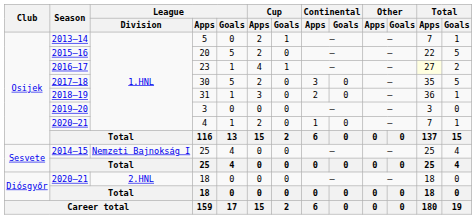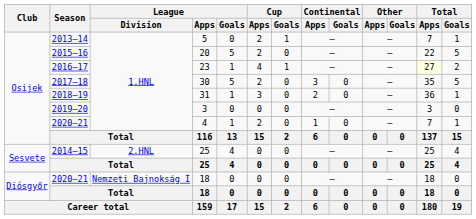2014–15 / 25 | League / Division: Nemzeti Bajnokság I -> 2.HNL
2020–21 / 18 | League / Division: 2.HNL -> Nemzeti Bajnokság I
